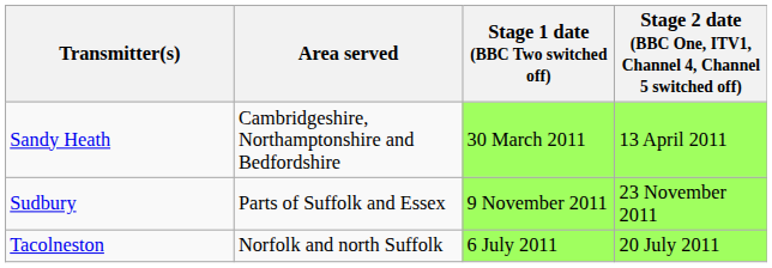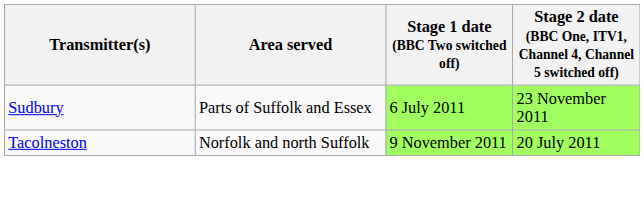- row: Sandy Heath | Cambridgeshire, Northamptonshire and Bedfordshire | 30 March 2011 | 13 April 2011
Sudbury | Stage 1 date (BBC Two switched off): 9 November 2011 -> 6 July 2011
Tacolneston | Stage 1 date (BBC Two switched off): 6 July 2011 -> 9 November 2011
